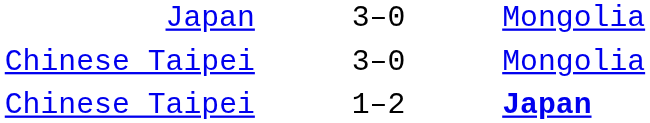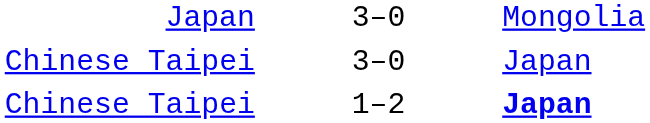Chinese Taipei / 3–0 | column 3: Mongolia -> Japan
